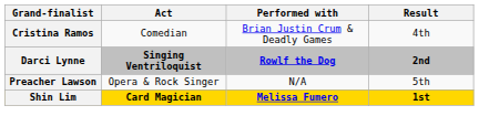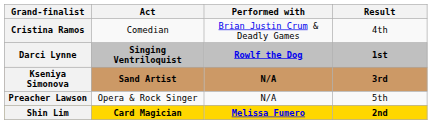Darci Lynne | Result: 2nd -> 1st
+ row: Kseniya Simonova | Sand Artist | N/A | 3rd
Shin Lim | Result: 1st -> 2nd
